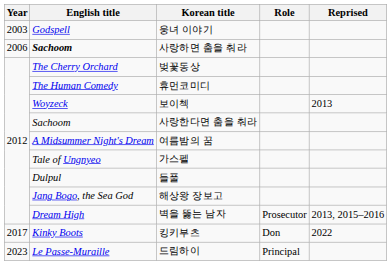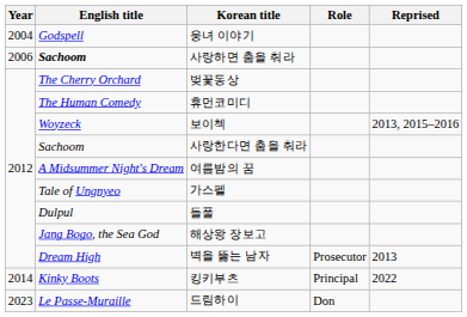웅녀 이야기 | Year: 2003 -> 2004
보이첵 | Reprised: 2013 -> 2013, 2015–2016
벽을 뚫는 남자 | Reprised: 2013, 2015–2016 -> 2013
킹키부츠 | Year: 2017 -> 2014
킹키부츠 | Role: Don -> Principal
드림하이 | Role: Principal -> Don
